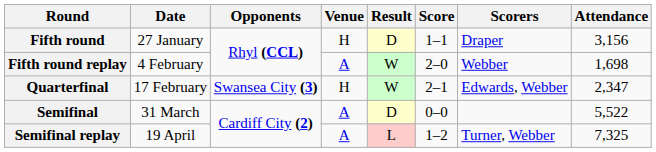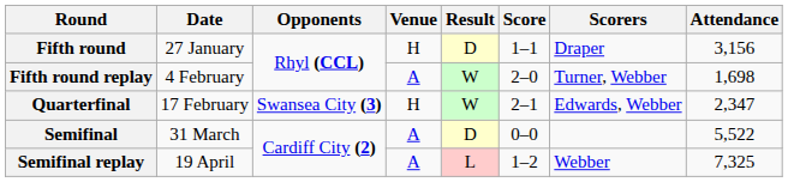Fifth round replay | Scorers: Webber -> Turner, Webber
Semifinal replay | Scorers: Turner, Webber -> Webber
